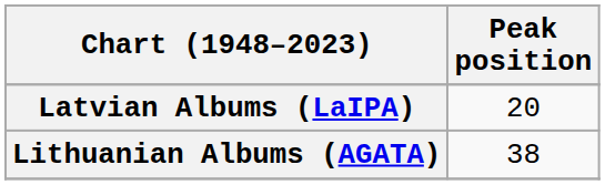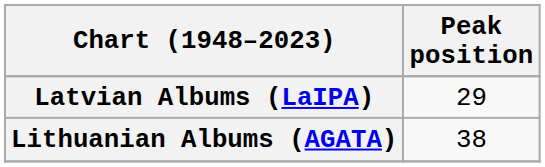Latvian Albums (LaIPA) | Peak position: 20 -> 29
